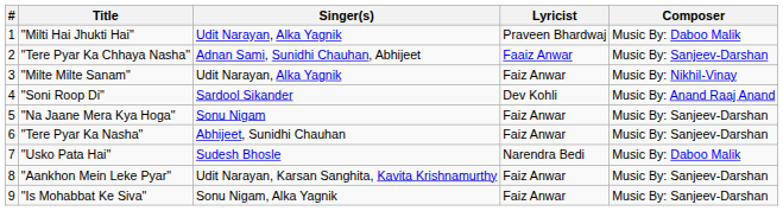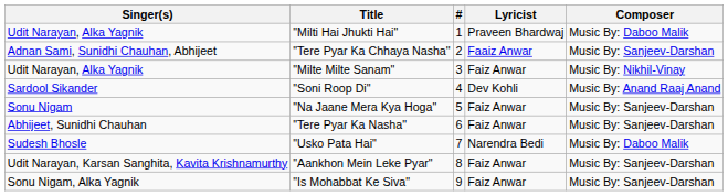columns swapped: # <-> Singer(s)
